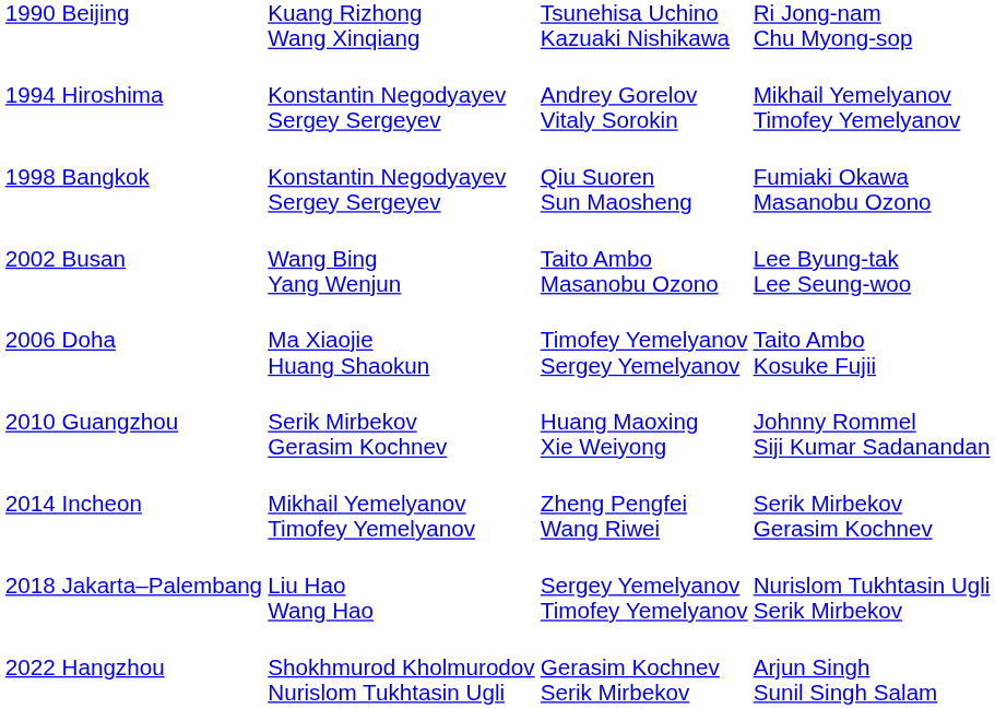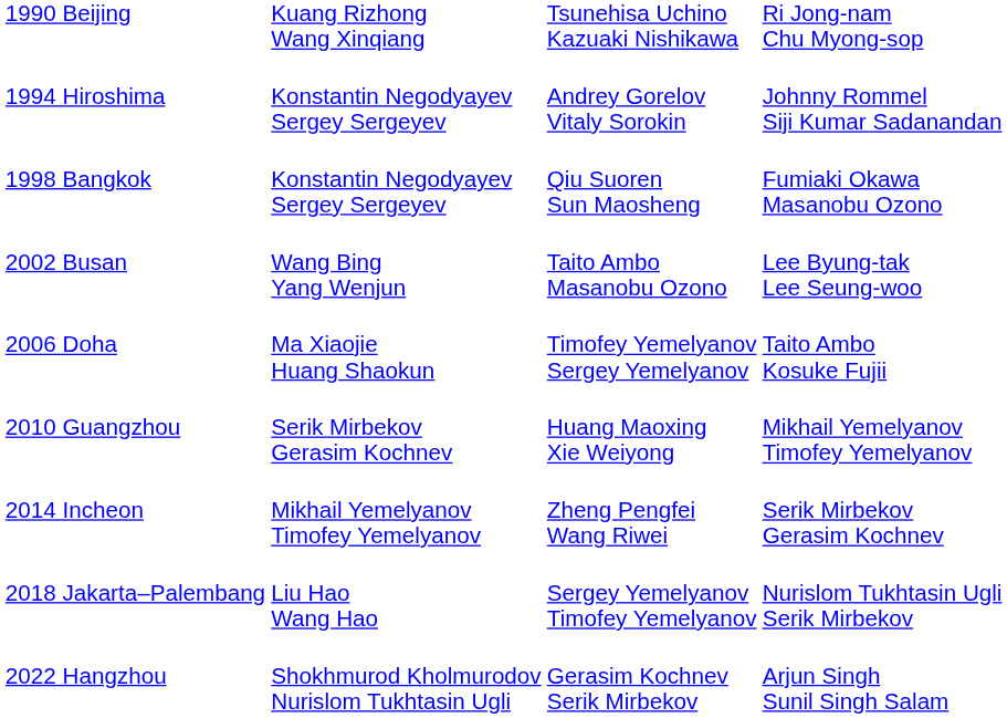1994 Hiroshima | column 4: Mikhail Yemelyanov Timofey Yemelyanov -> Johnny Rommel Siji Kumar Sadanandan
2010 Guangzhou | column 4: Johnny Rommel Siji Kumar Sadanandan -> Mikhail Yemelyanov Timofey Yemelyanov
